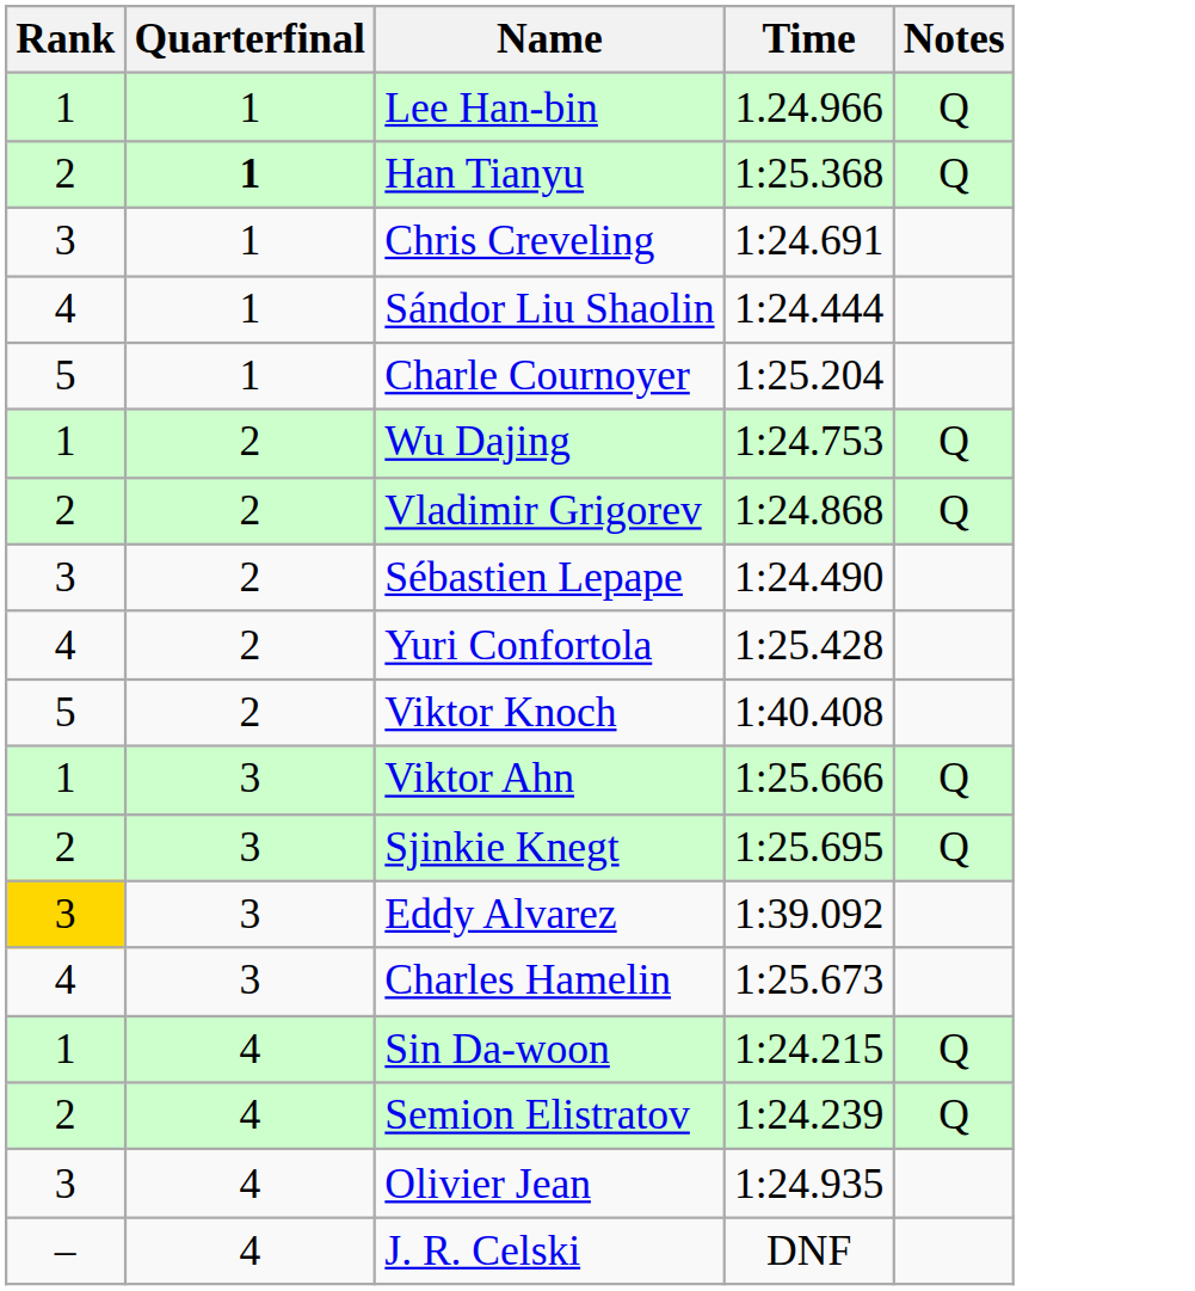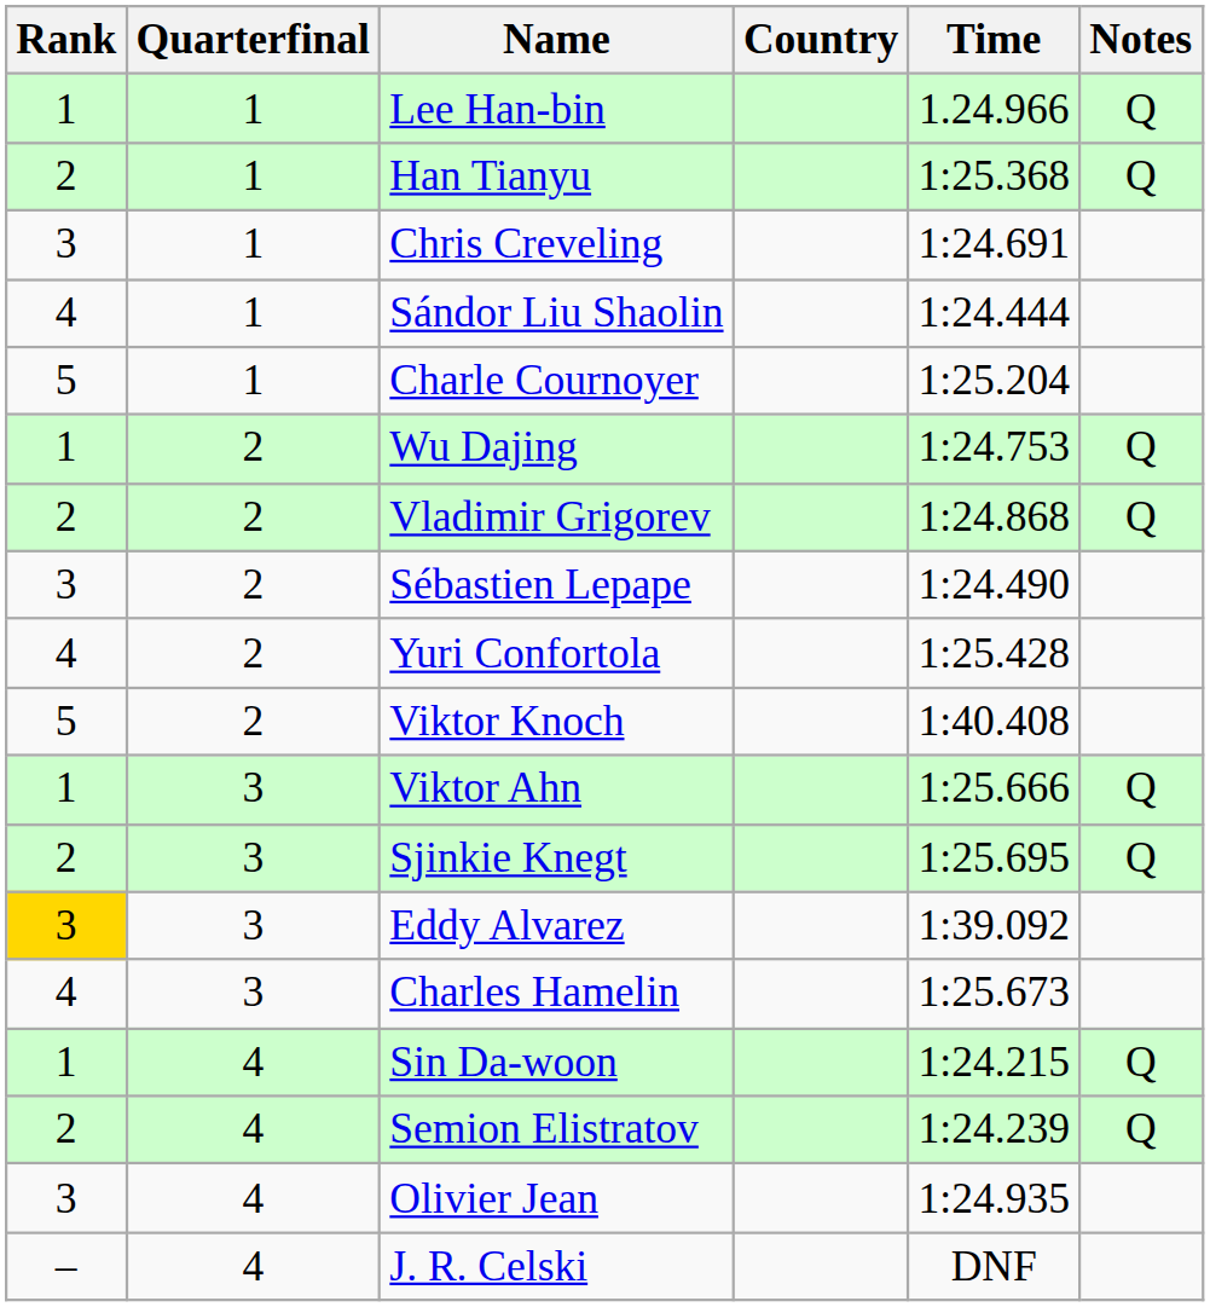+ column: Country
Han Tianyu | Quarterfinal: bold -> normal
